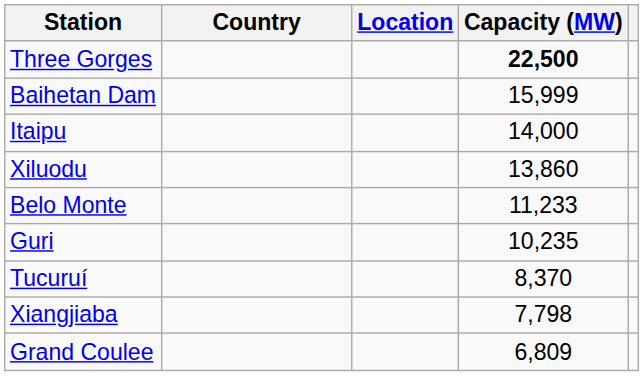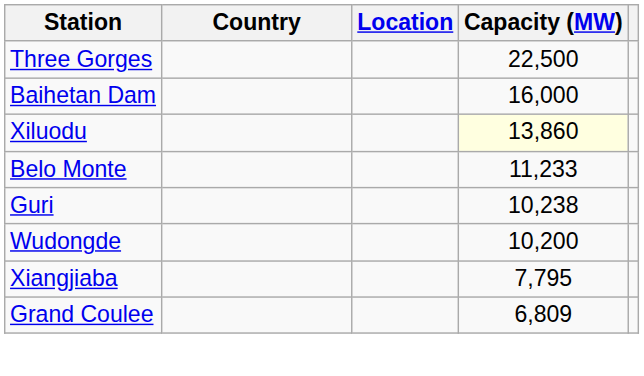Three Gorges | Capacity (MW): bold -> normal
Baihetan Dam | Capacity (MW): 15,999 -> 16,000
- row: Itaipu | 14,000
Xiluodu | Capacity (MW): no background -> lightyellow background
Guri | Capacity (MW): 10,235 -> 10,238
+ row: Wudongde | 10,200
- row: Tucuruí | 8,370
Xiangjiaba | Capacity (MW): 7,798 -> 7,795
